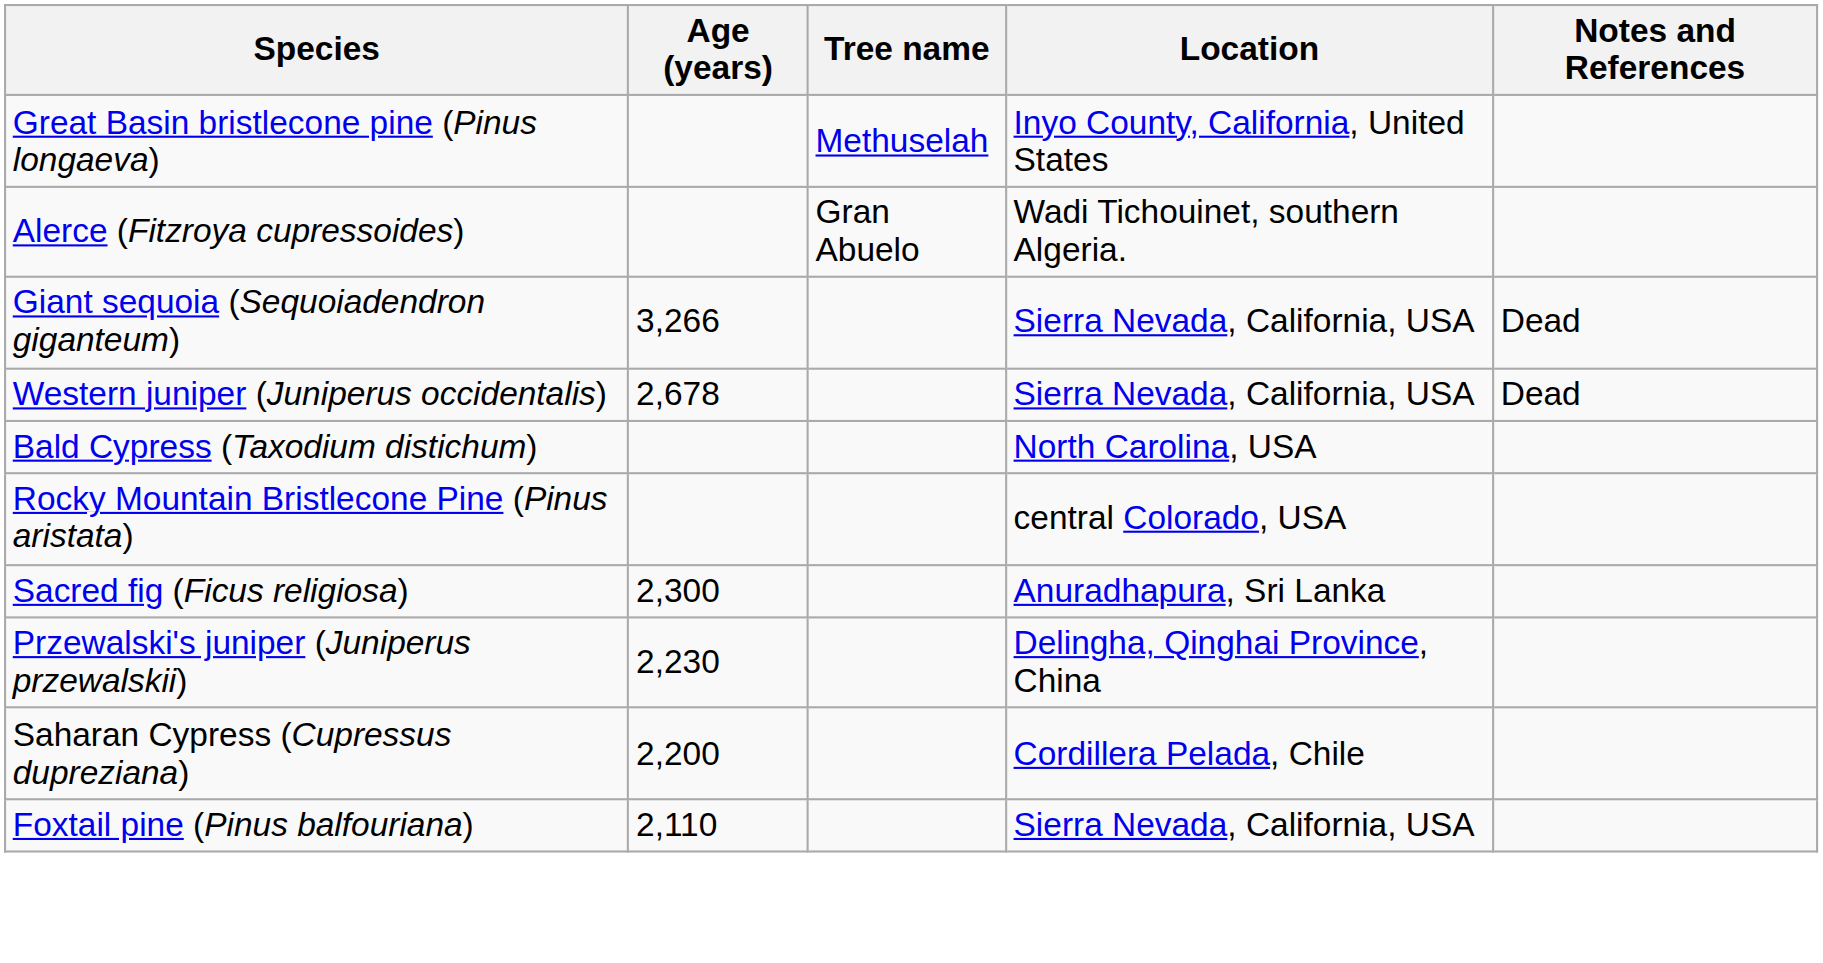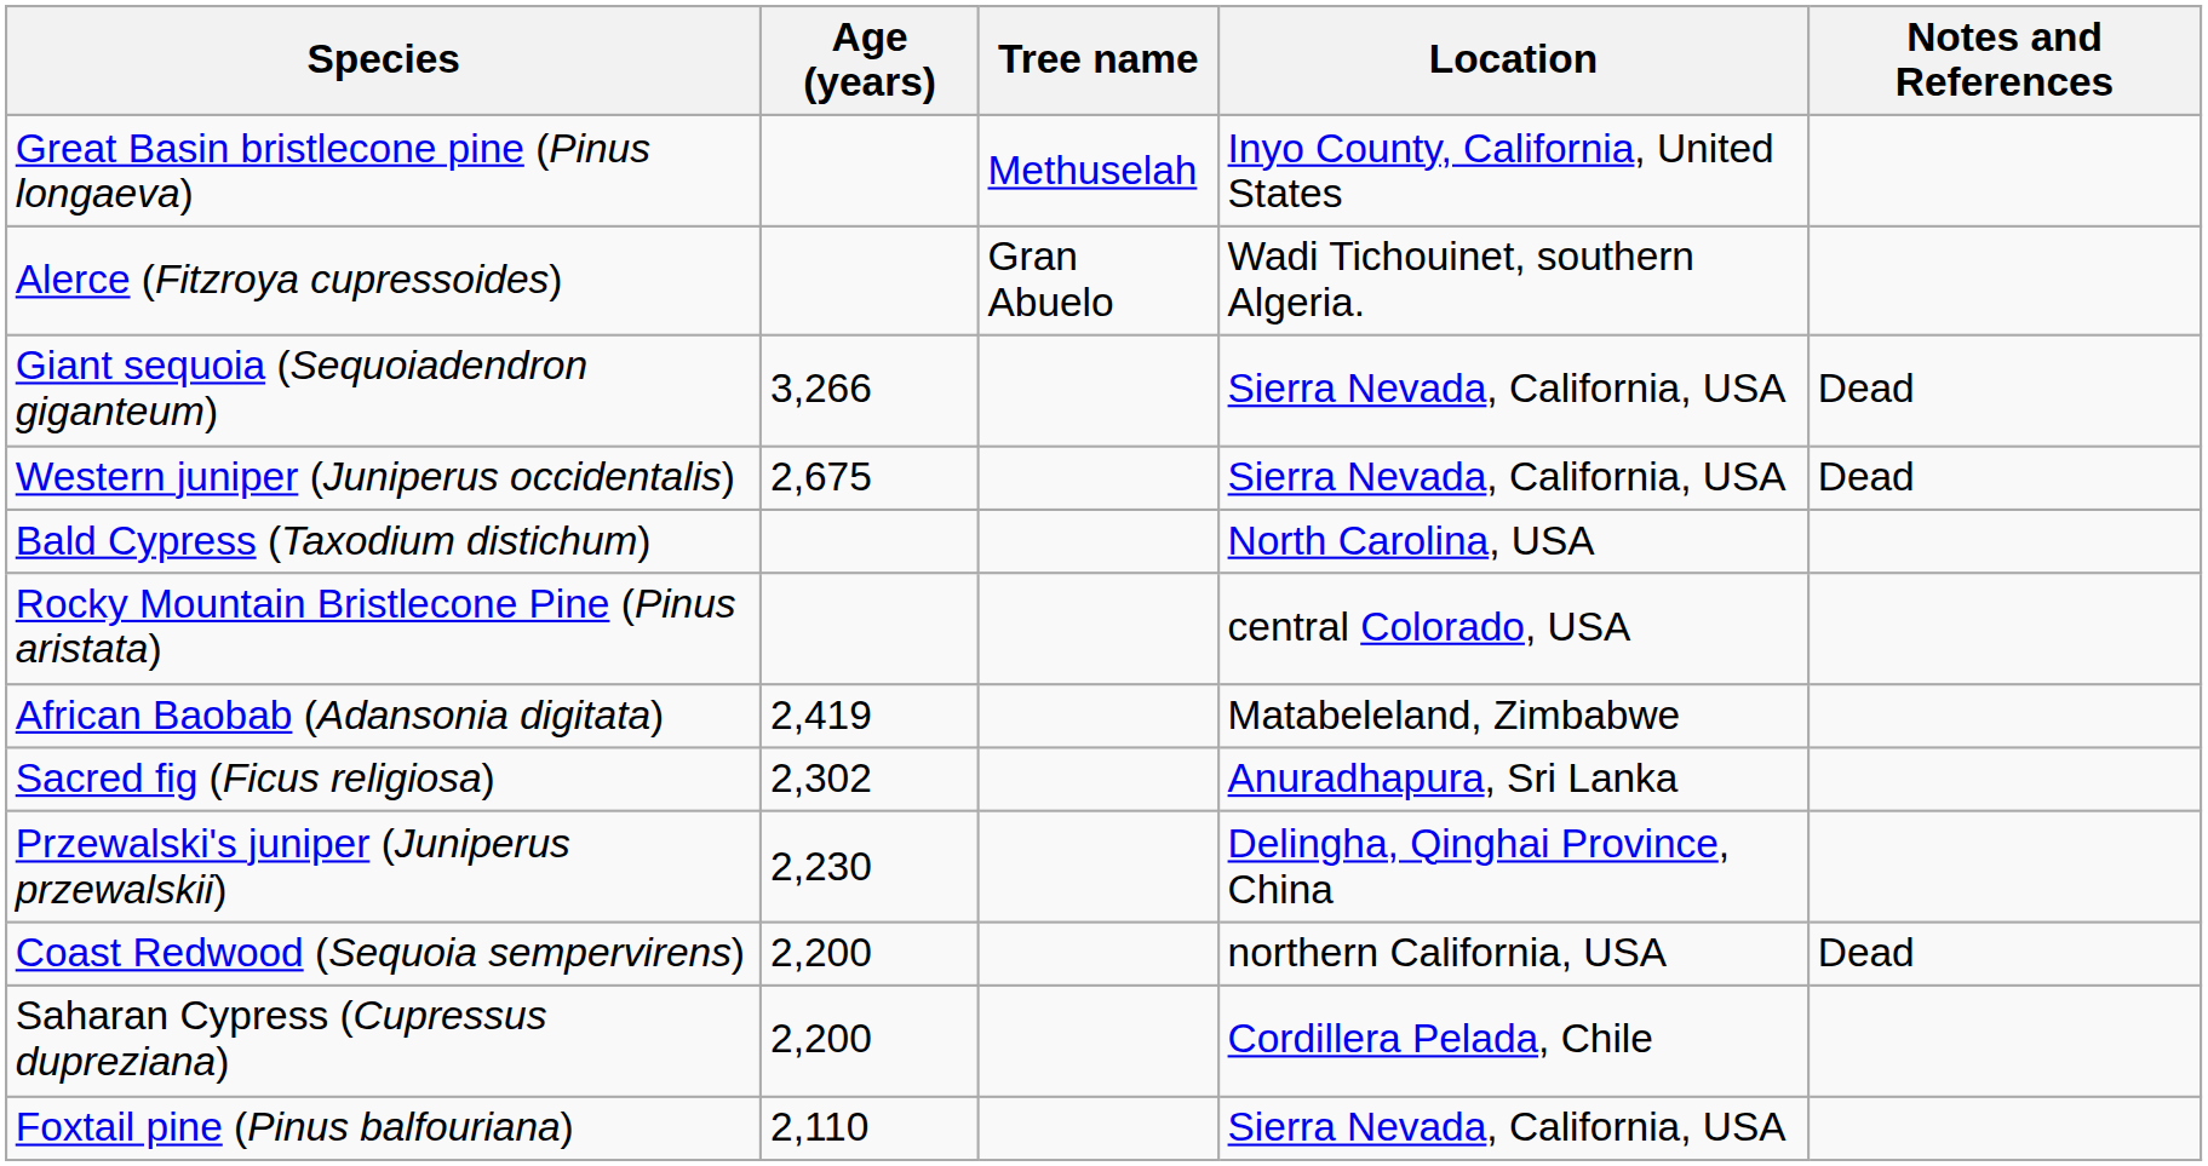Western juniper (Juniperus occidentalis) | Age (years): 2,678 -> 2,675
+ row: African Baobab (Adansonia digitata) | 2,419 | Matabeleland, Zimbabwe
Sacred fig (Ficus religiosa) | Age (years): 2,300 -> 2,302
+ row: Coast Redwood (Sequoia sempervirens) | 2,200 | northern California, USA | Dead
